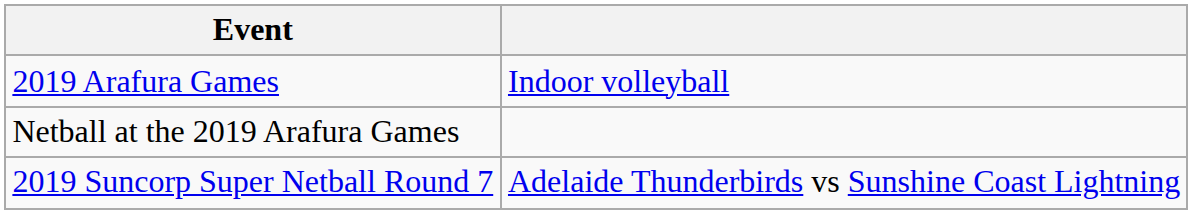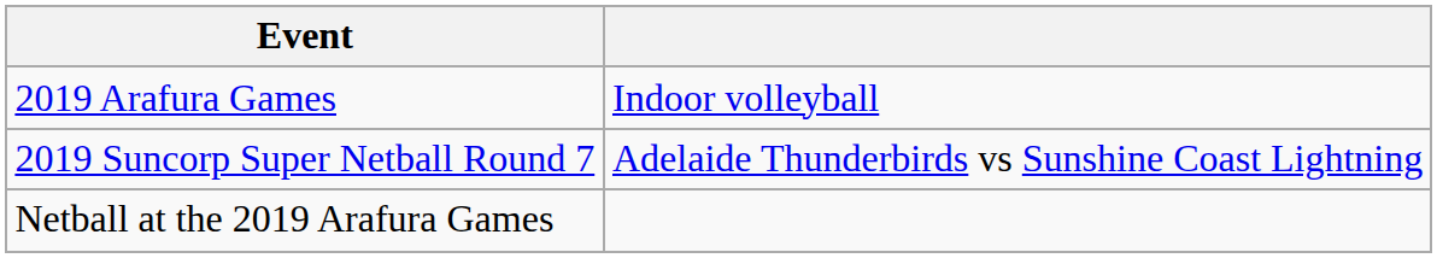rows swapped: Netball at the 2019 Arafura Games <-> 2019 Suncorp Super Netball Round 7
